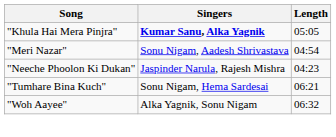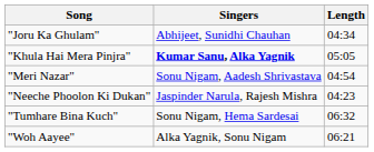+ row: "Joru Ka Ghulam" | Abhijeet, Sunidhi Chauhan | 04:34
"Tumhare Bina Kuch" | Length: 06:21 -> 06:32
"Woh Aayee" | Length: 06:32 -> 06:21
